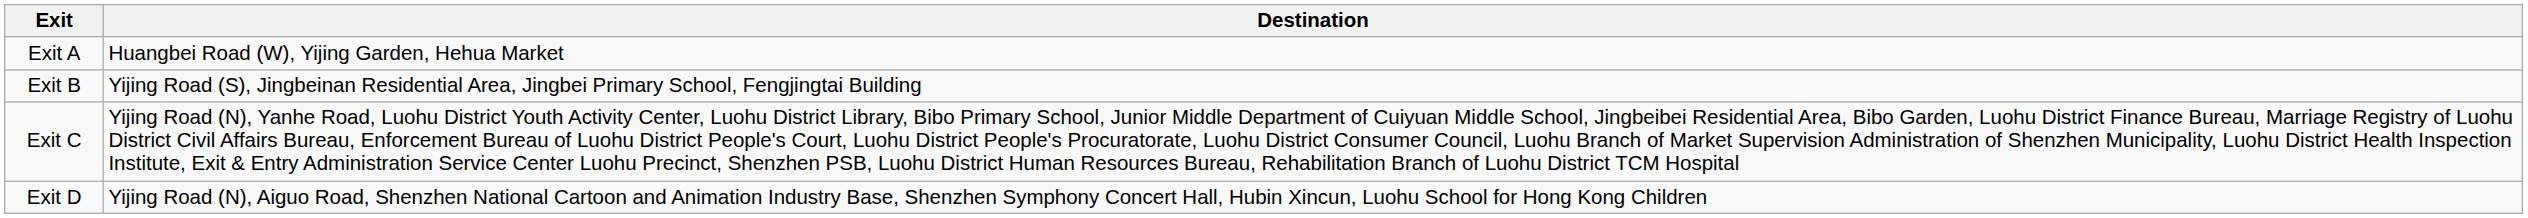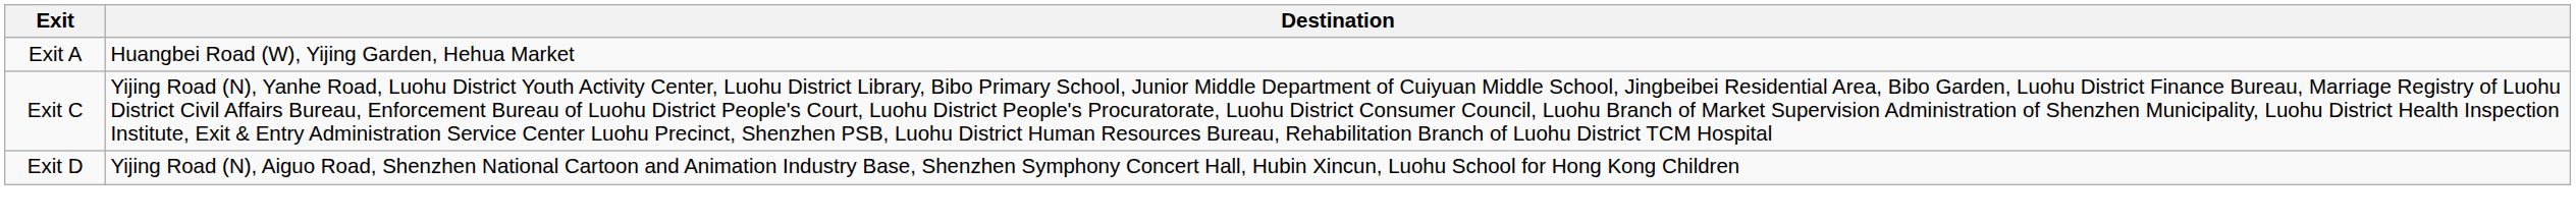- row: Exit B | Yijing Road (S), Jingbeinan Residential Area, Jingbei Primary School, Fengjingtai Building
